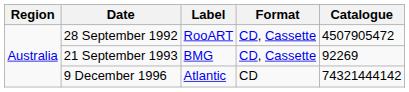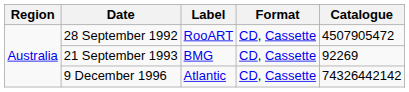9 December 1996 | Format: CD -> CD, Cassette
9 December 1996 | Catalogue: 74321444142 -> 74326442142
